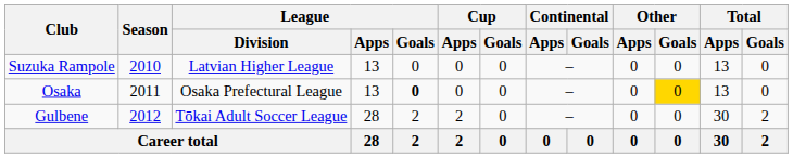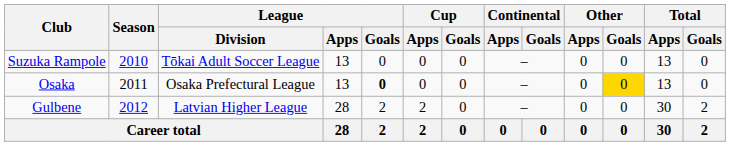Suzuka Rampole | League / Division: Latvian Higher League -> Tōkai Adult Soccer League
Gulbene | League / Division: Tōkai Adult Soccer League -> Latvian Higher League
